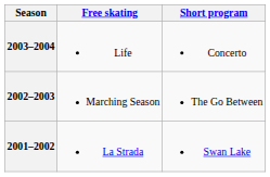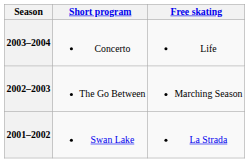columns swapped: Short program <-> Free skating
